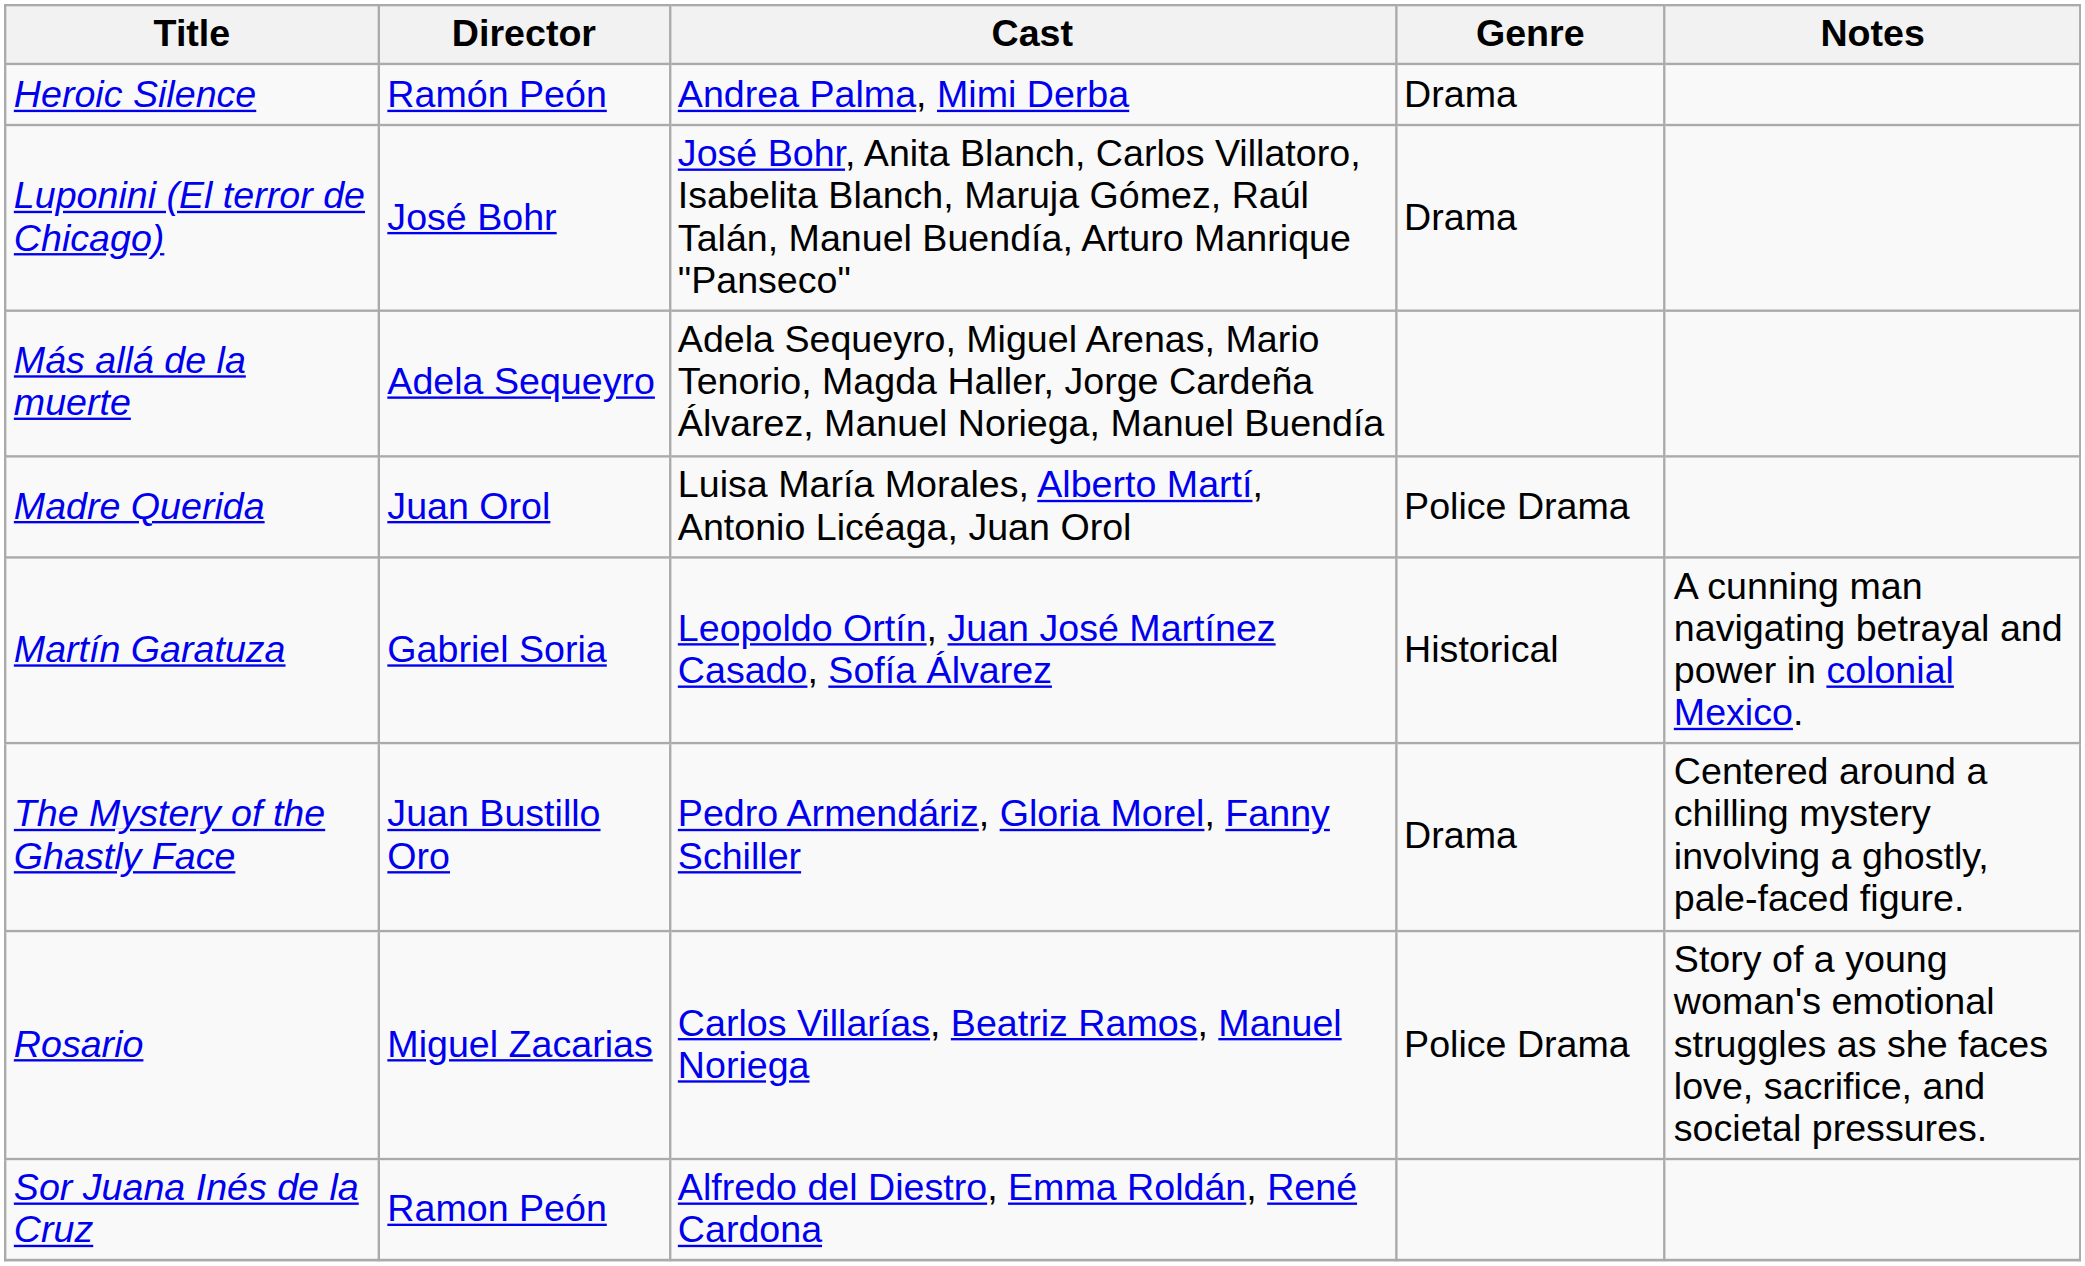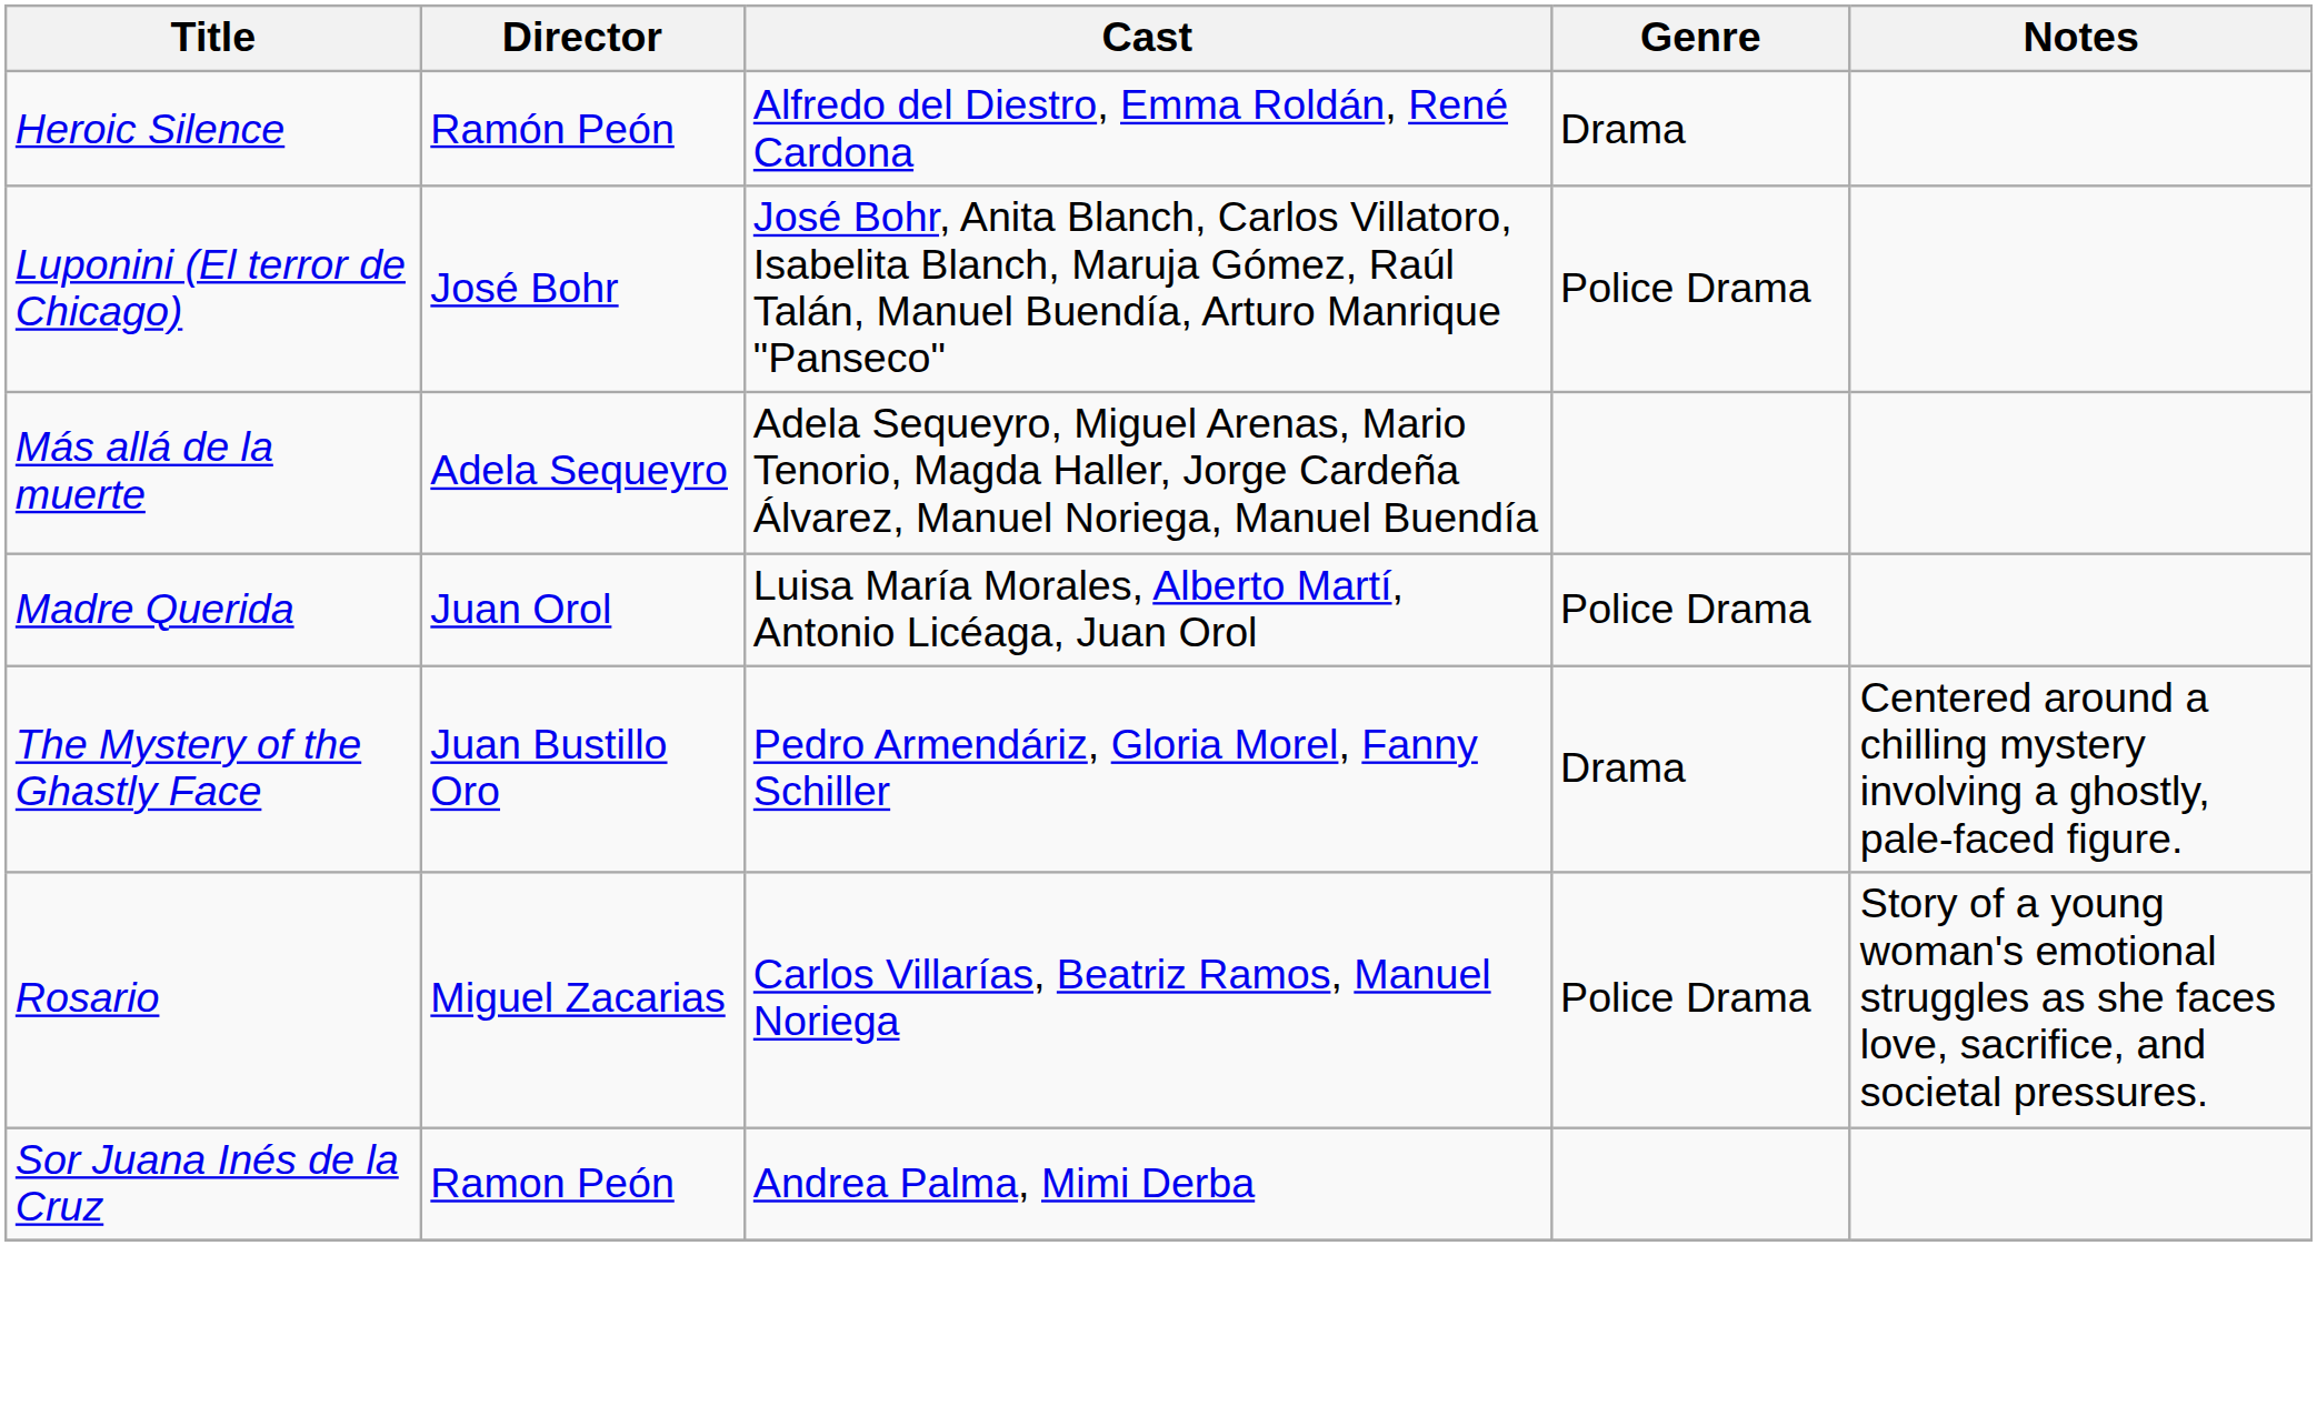Heroic Silence | Cast: Andrea Palma, Mimi Derba -> Alfredo del Diestro, Emma Roldán, René Cardona
Luponini (El terror de Chicago) | Genre: Drama -> Police Drama
- row: Martín Garatuza | Gabriel Soria | Leopoldo Ortín, Juan José Martínez Casado, Sofía Álvarez | Historical | A cunning man navigating betrayal and power in colonial Mexico.
Sor Juana Inés de la Cruz | Cast: Alfredo del Diestro, Emma Roldán, René Cardona -> Andrea Palma, Mimi Derba
